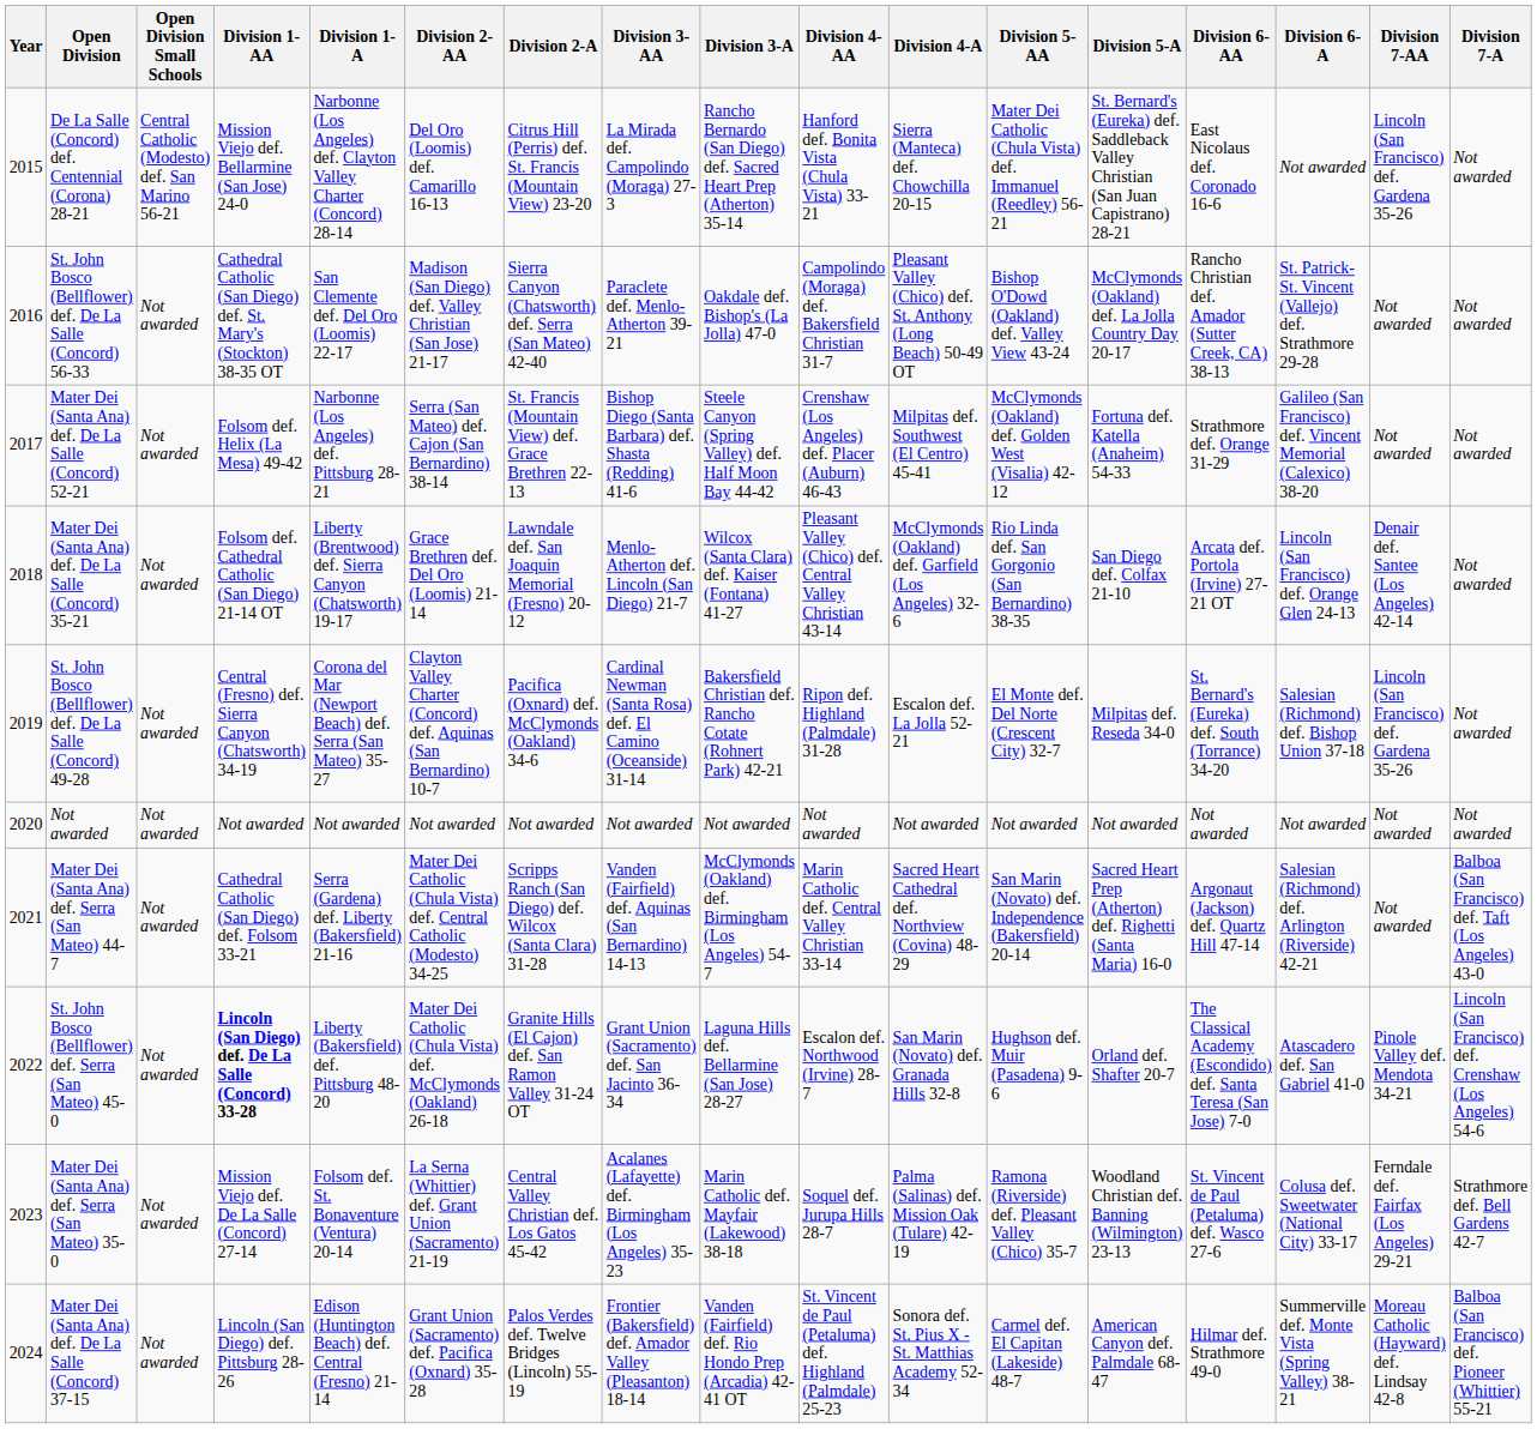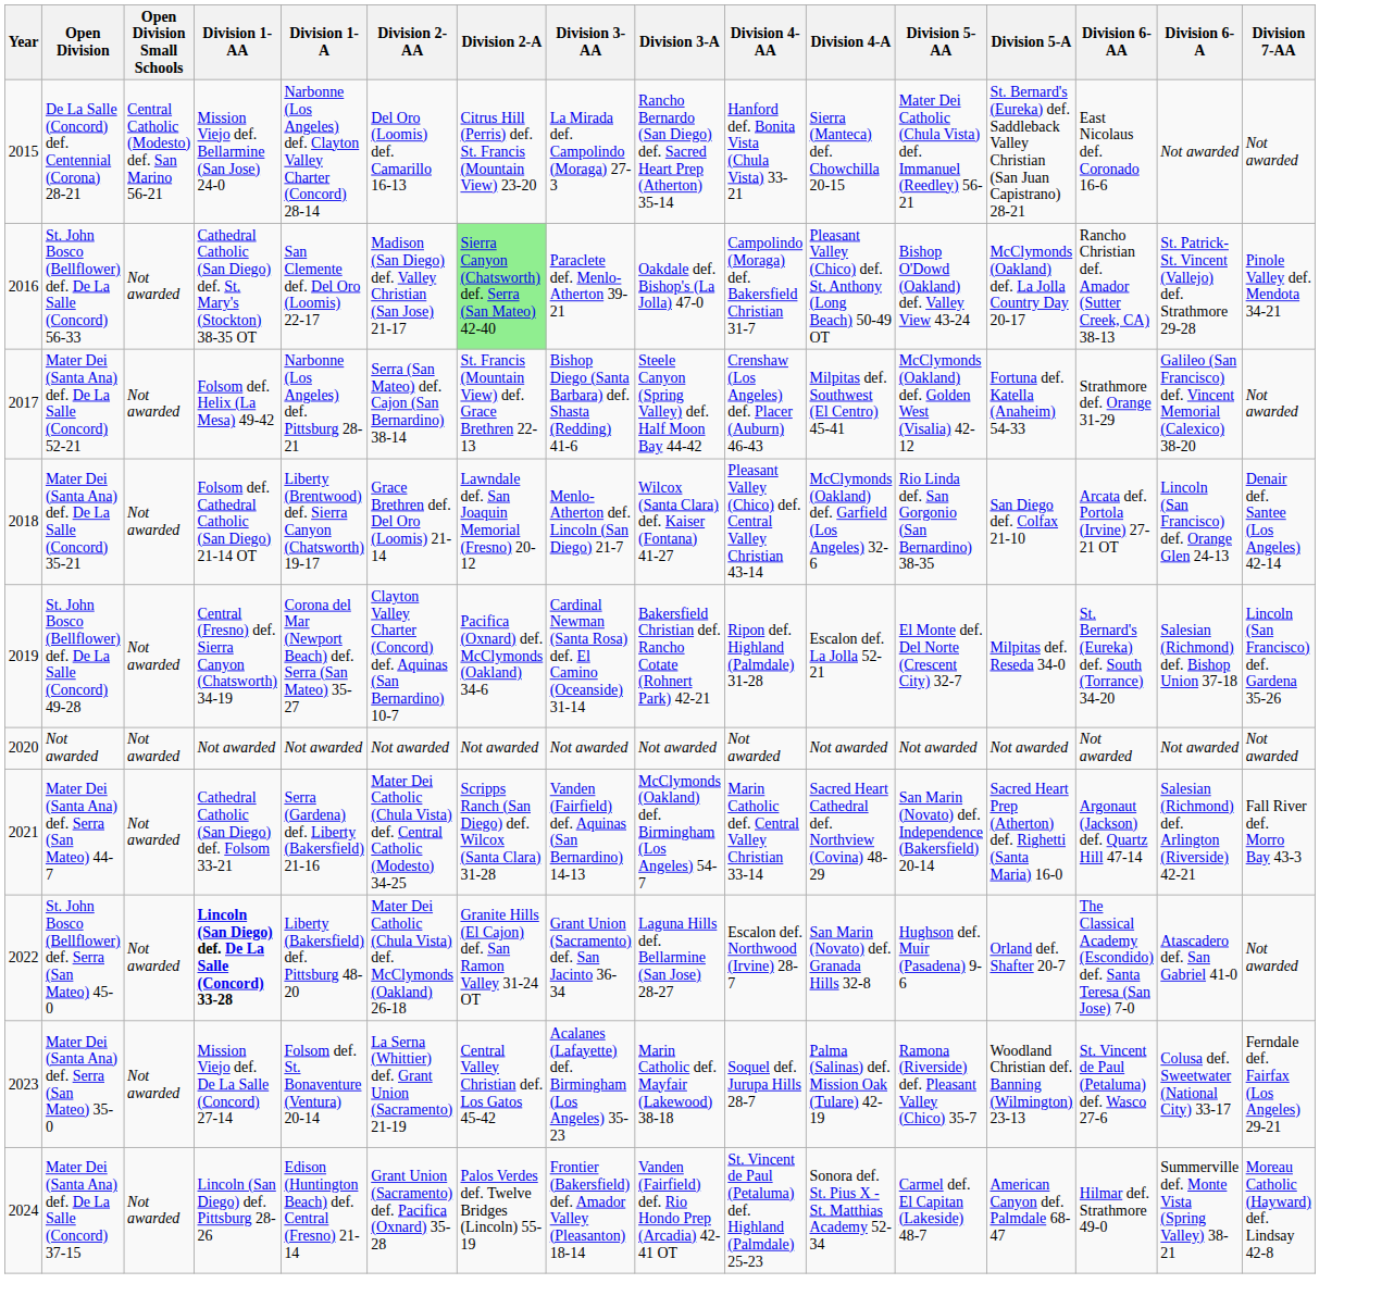- column: Division 7-A | Not awarded | Not awarded | Not awarded | Not awarded | Not awarded | Not awarded | Balboa (San Francisco) def. Taft (Los Angeles) 43-0 | Lincoln (San Francisco) def. Crenshaw (Los Angeles) 54-6 | Strathmore def. Bell Gardens 42-7 | Balboa (San Francisco) def. Pioneer (Whittier) 55-21
De La Salle (Concord) def. Centennial (Corona) 28-21 | Division 7-AA: Lincoln (San Francisco) def. Gardena 35-26 -> Not awarded
St. John Bosco (Bellflower) def. De La Salle (Concord) 56-33 | Division 2-A: no background -> lightgreen background
St. John Bosco (Bellflower) def. De La Salle (Concord) 56-33 | Division 7-AA: Not awarded -> Pinole Valley def. Mendota 34-21
Mater Dei (Santa Ana) def. Serra (San Mateo) 44-7 | Division 7-AA: Not awarded -> Fall River def. Morro Bay 43-3
St. John Bosco (Bellflower) def. Serra (San Mateo) 45-0 | Division 7-AA: Pinole Valley def. Mendota 34-21 -> Not awarded
